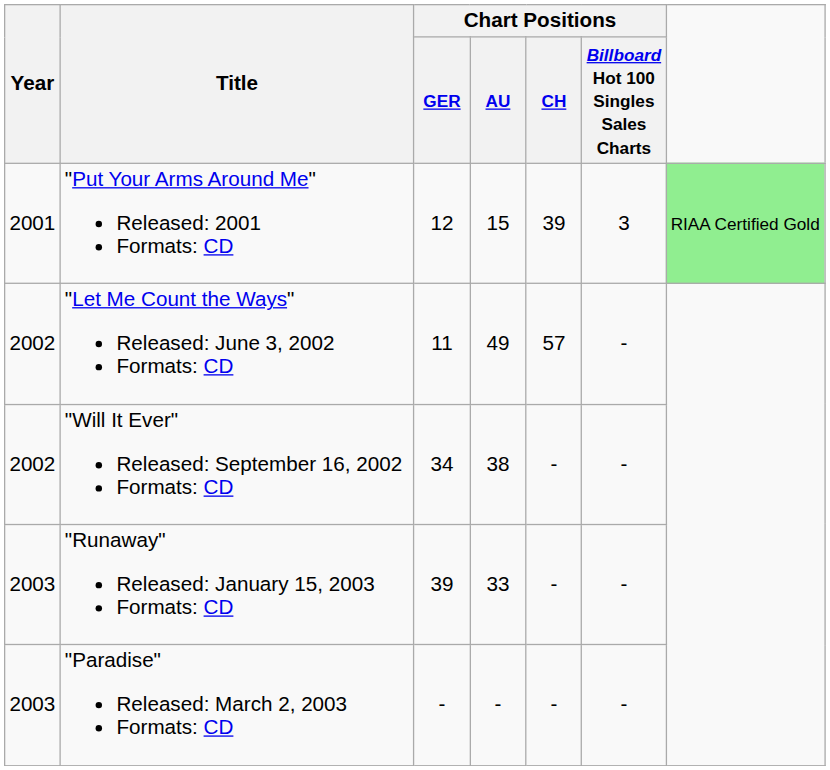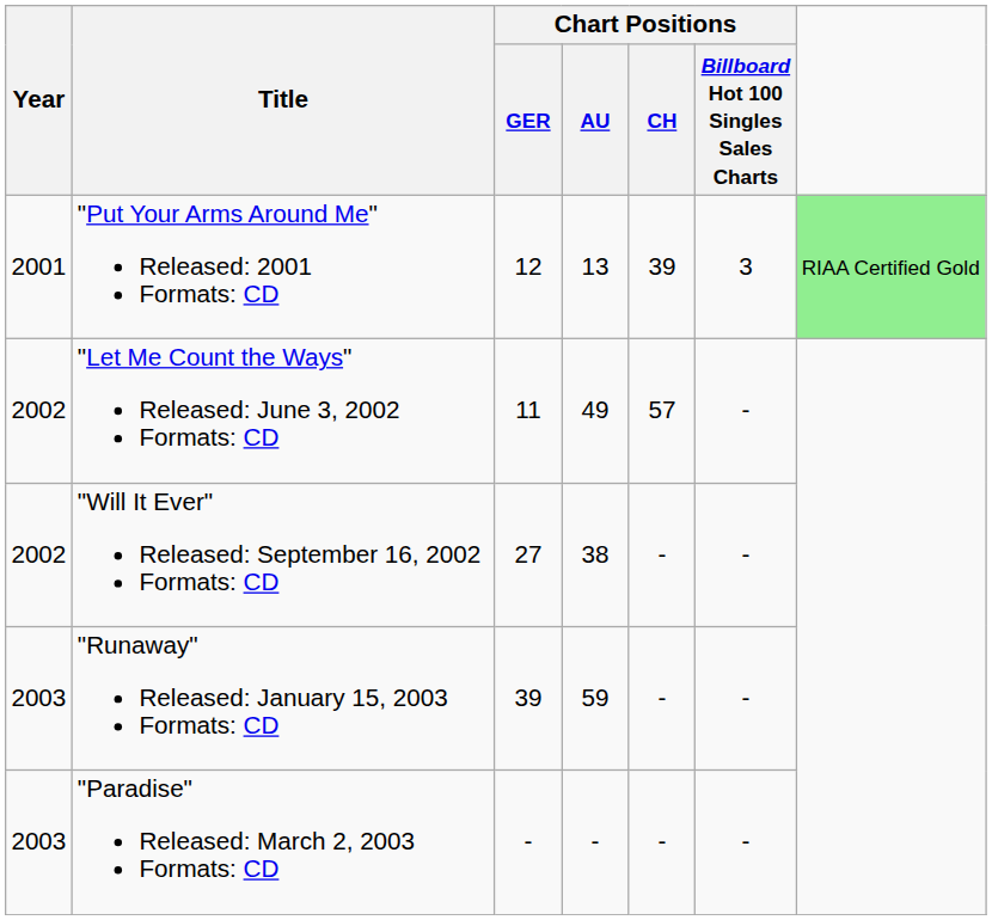"Put Your Arms Around Me" Released: 2001 Formats: CD | Chart Positions / AU: 15 -> 13
"Will It Ever" Released: September 16, 2002 Formats: CD | Chart Positions / GER: 34 -> 27
"Runaway" Released: January 15, 2003 Formats: CD | Chart Positions / AU: 33 -> 59
